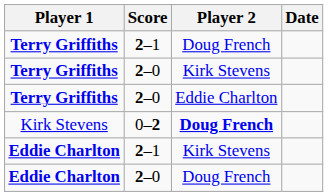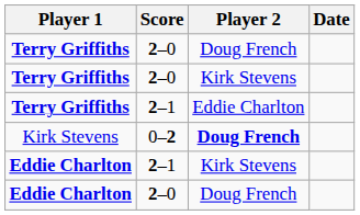Terry Griffiths / Doug French | Score: 2–1 -> 2–0
Terry Griffiths / Eddie Charlton | Score: 2–0 -> 2–1
